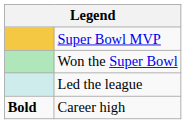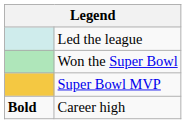rows swapped: Led the league <-> Super Bowl MVP
